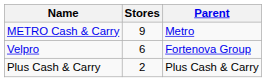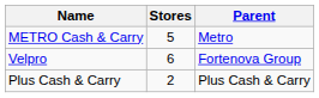METRO Cash & Carry | Stores: 9 -> 5
